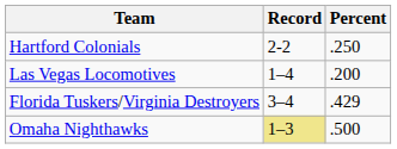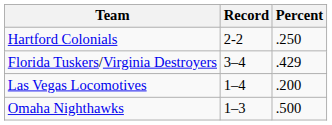rows swapped: Las Vegas Locomotives <-> Florida Tuskers/Virginia Destroyers
Omaha Nighthawks | Record: khaki background -> no background
